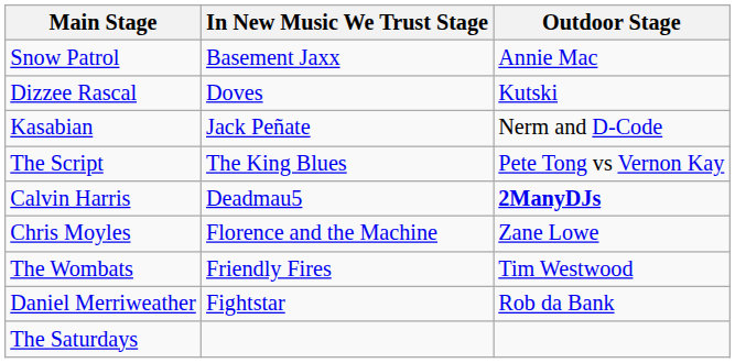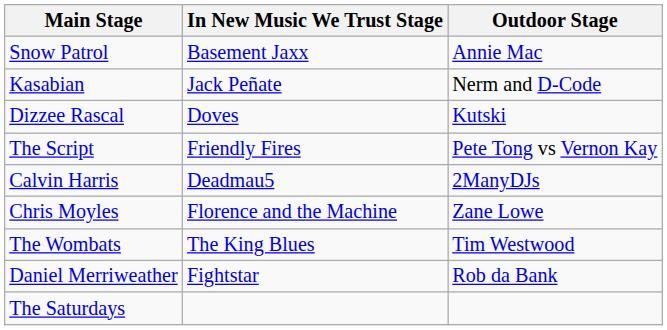rows swapped: Kasabian <-> Dizzee Rascal
The Script | In New Music We Trust Stage: The King Blues -> Friendly Fires
Calvin Harris | Outdoor Stage: bold -> normal
The Wombats | In New Music We Trust Stage: Friendly Fires -> The King Blues
